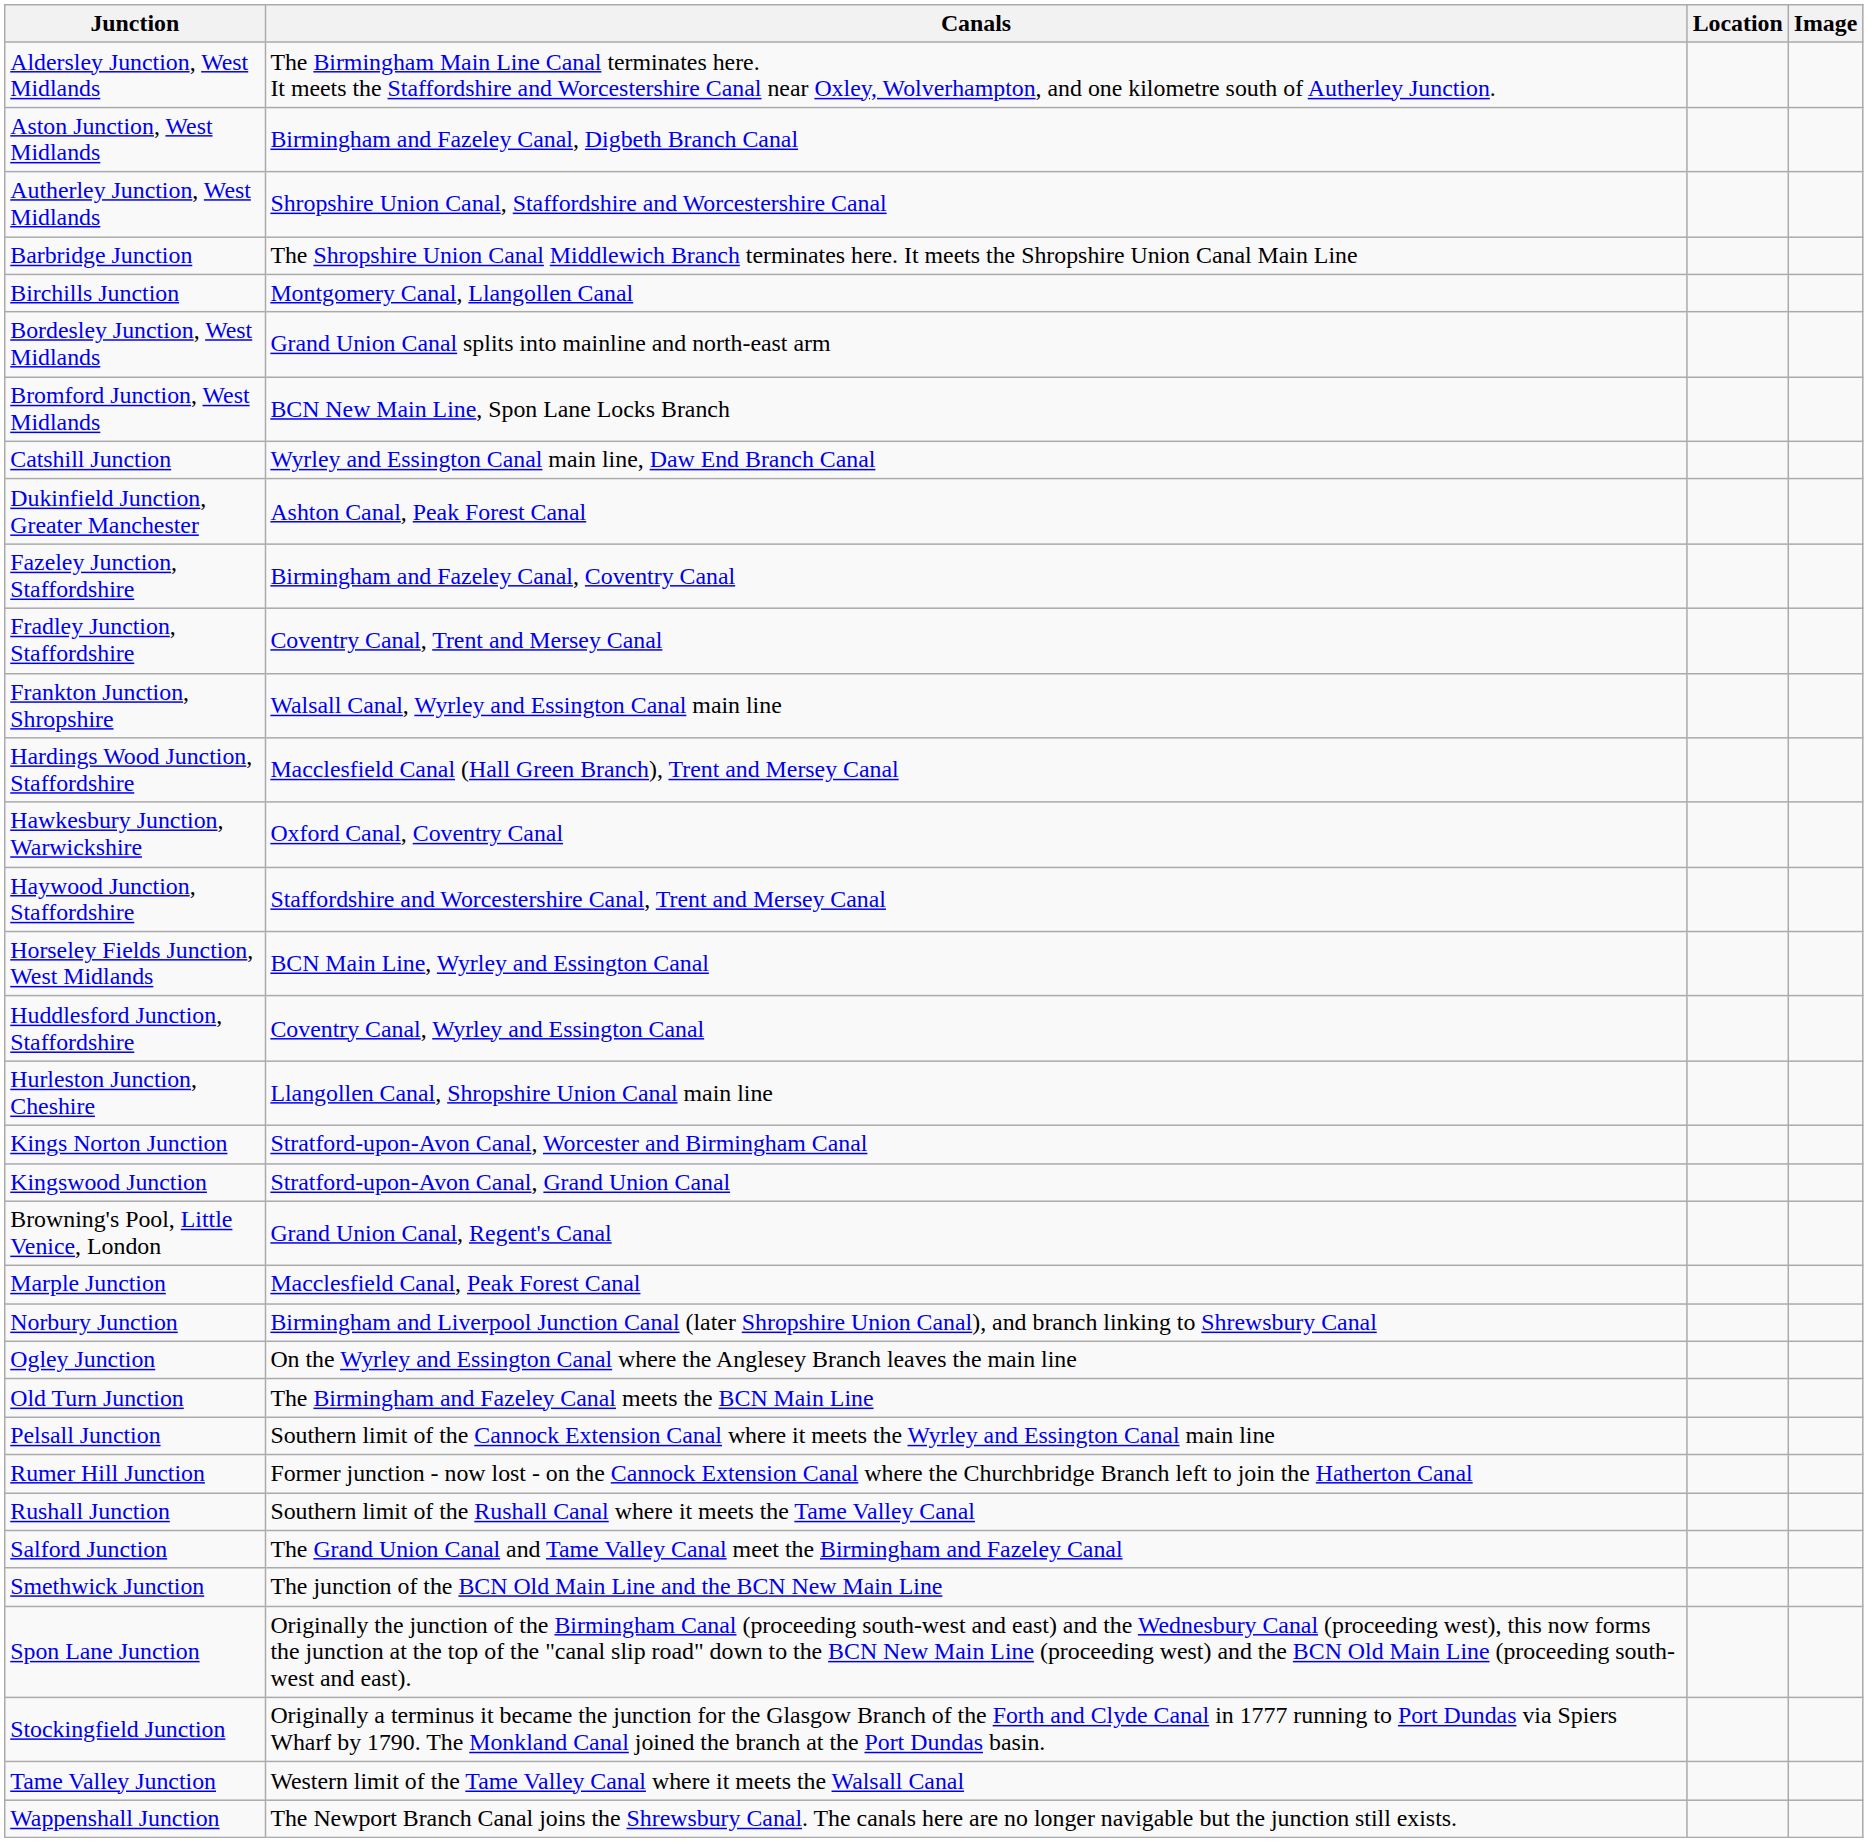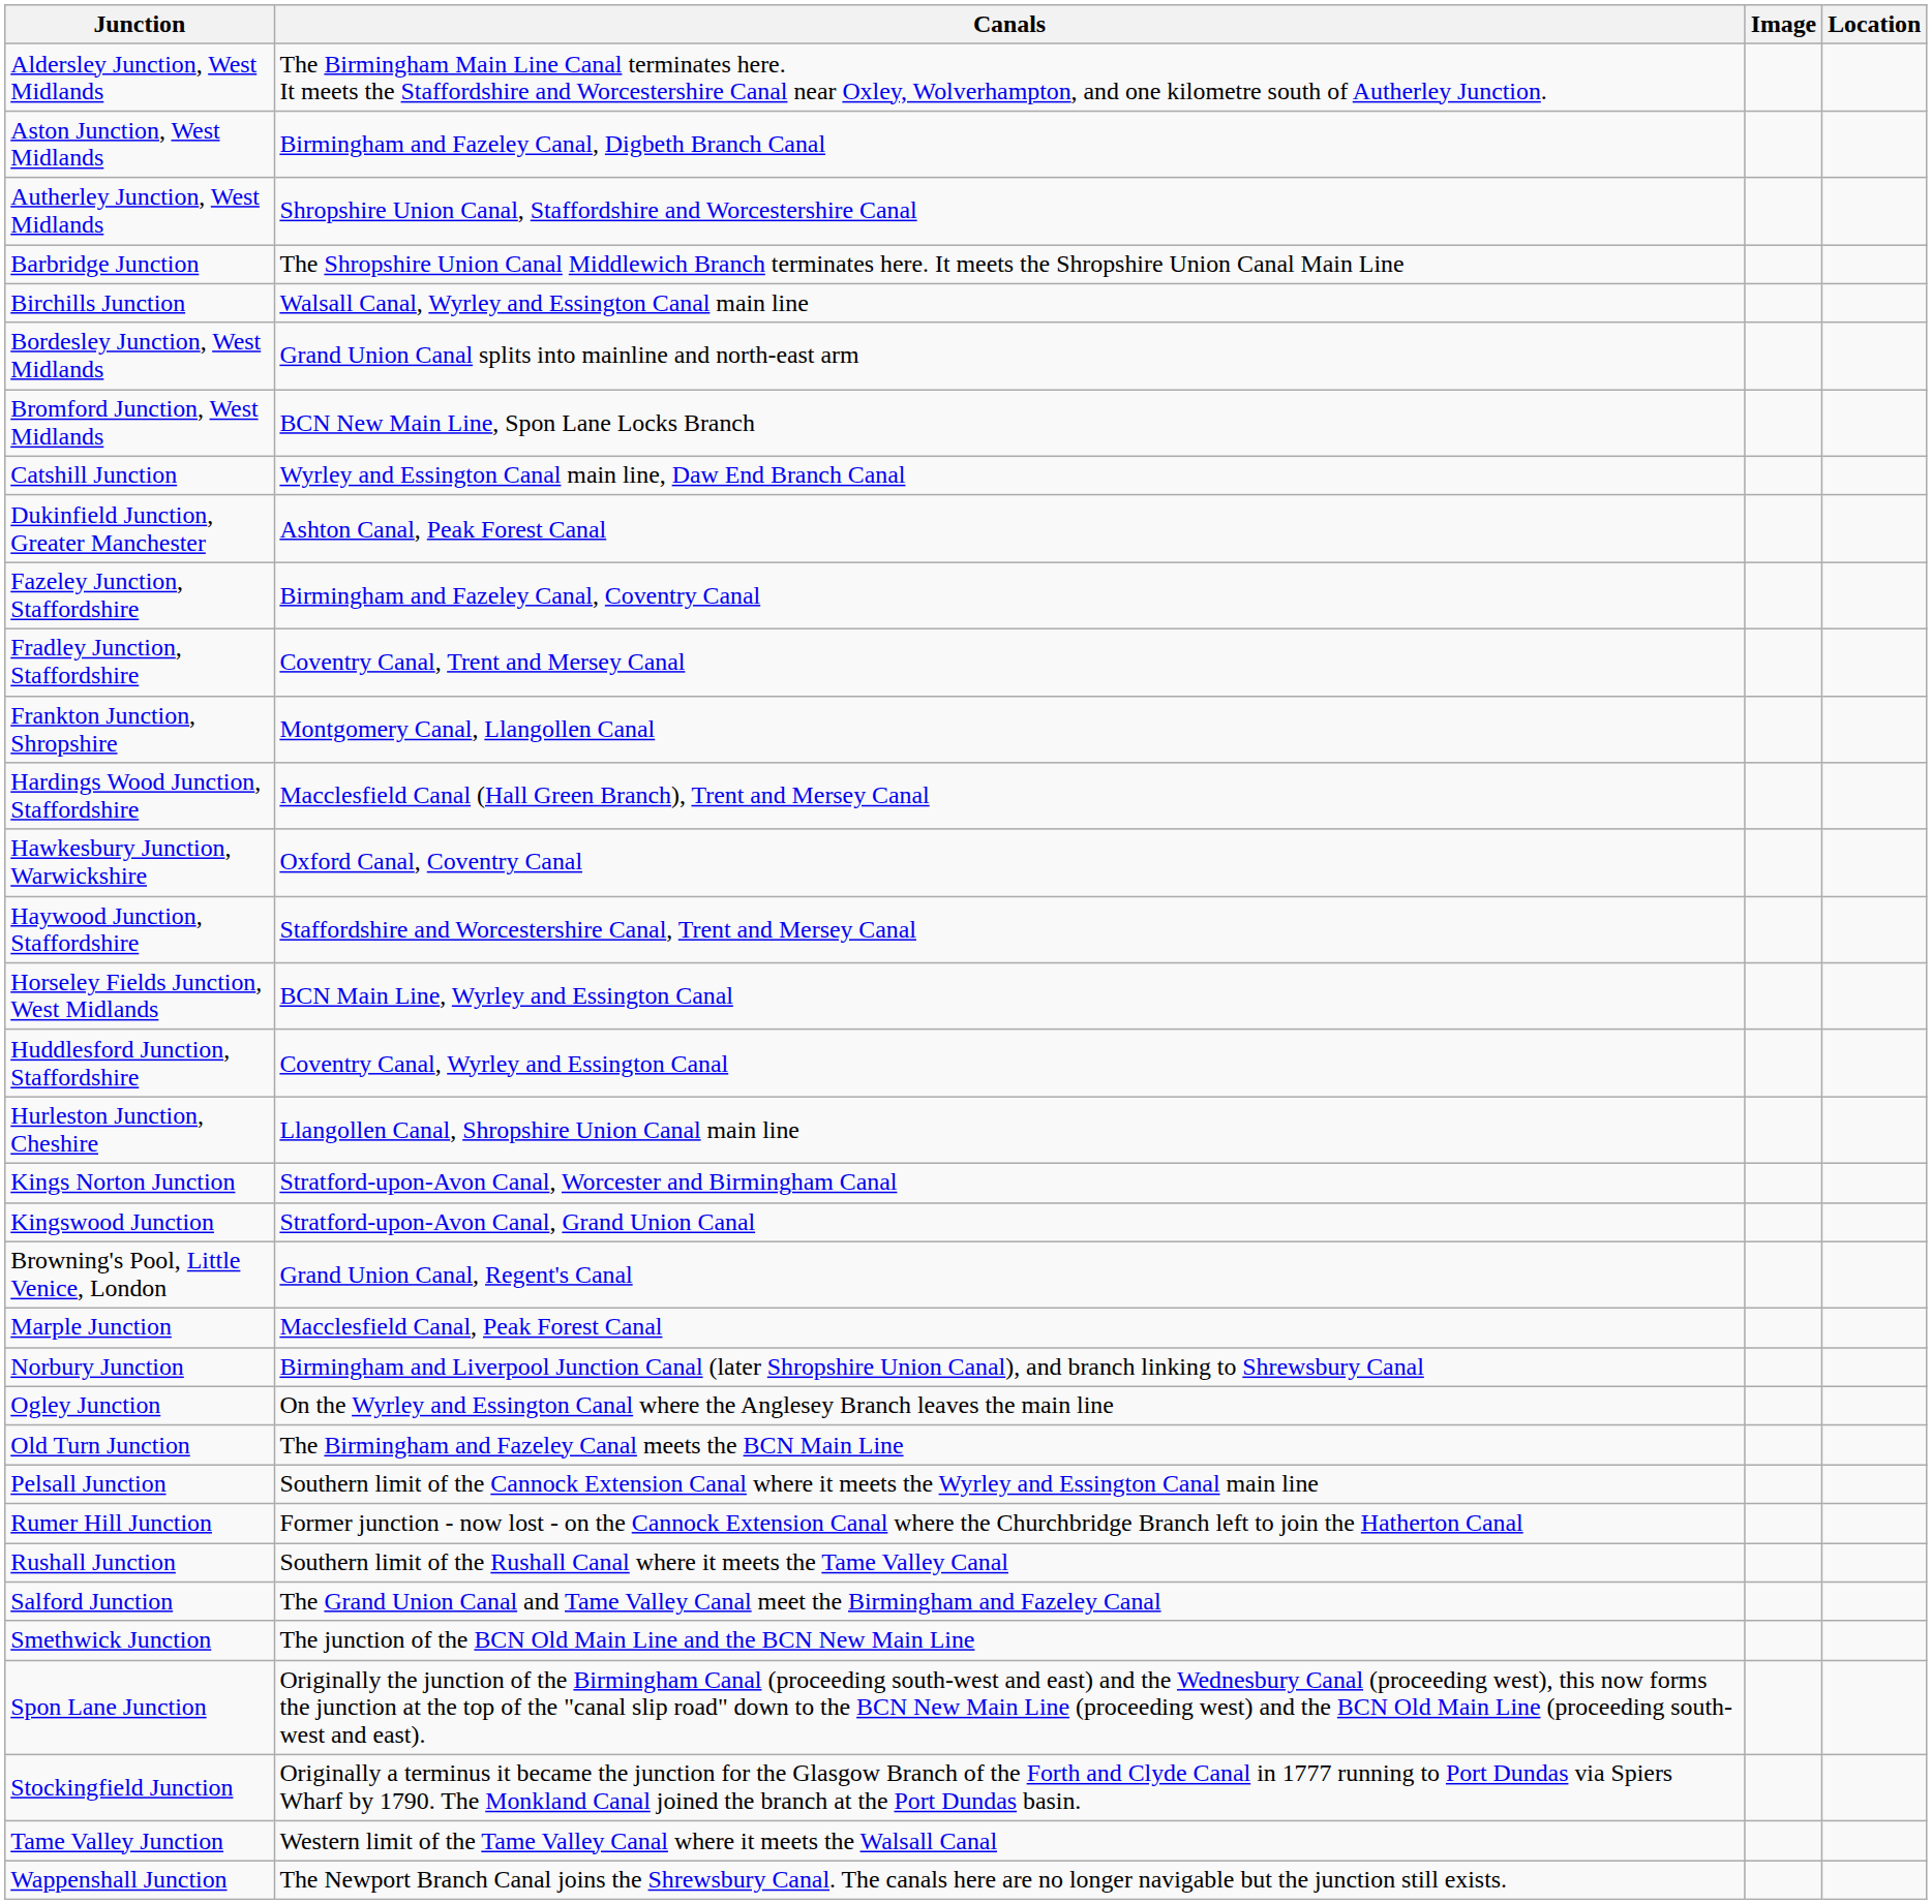columns swapped: Location <-> Image
Birchills Junction | Canals: Montgomery Canal, Llangollen Canal -> Walsall Canal, Wyrley and Essington Canal main line
Frankton Junction, Shropshire | Canals: Walsall Canal, Wyrley and Essington Canal main line -> Montgomery Canal, Llangollen Canal
